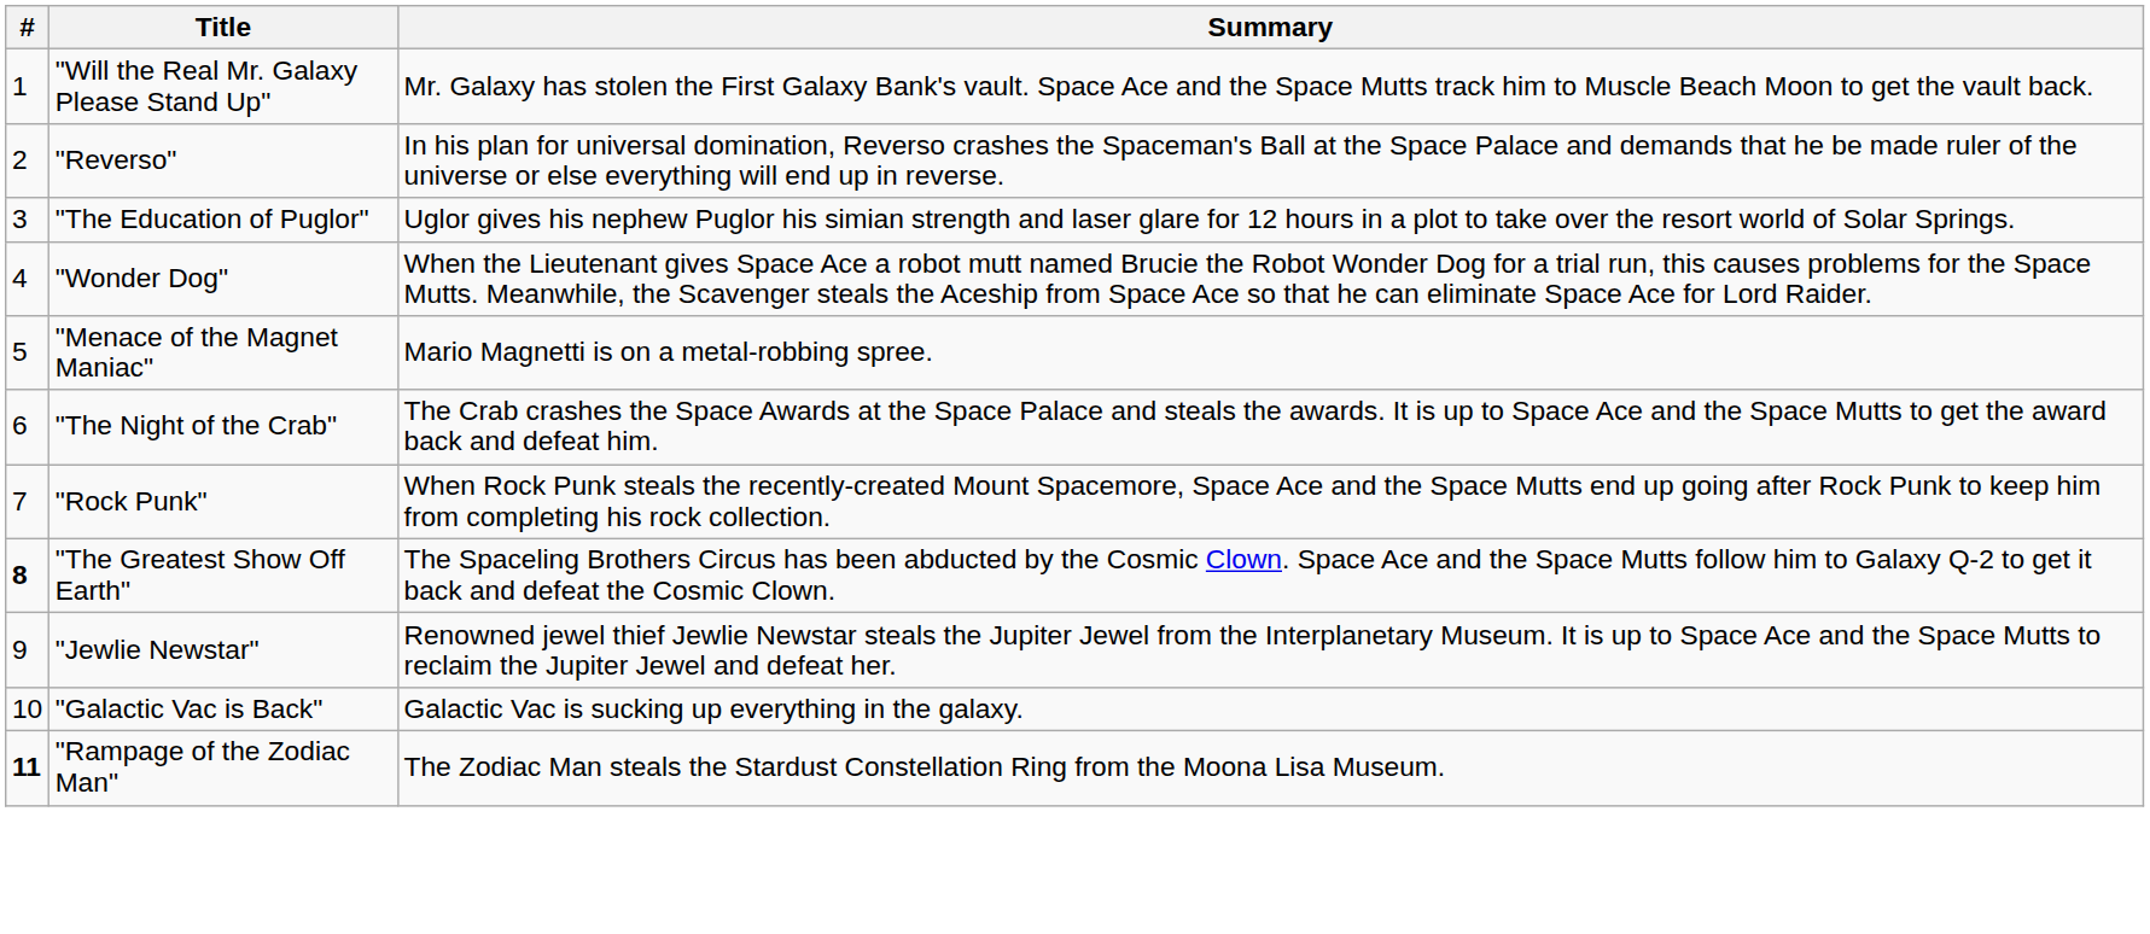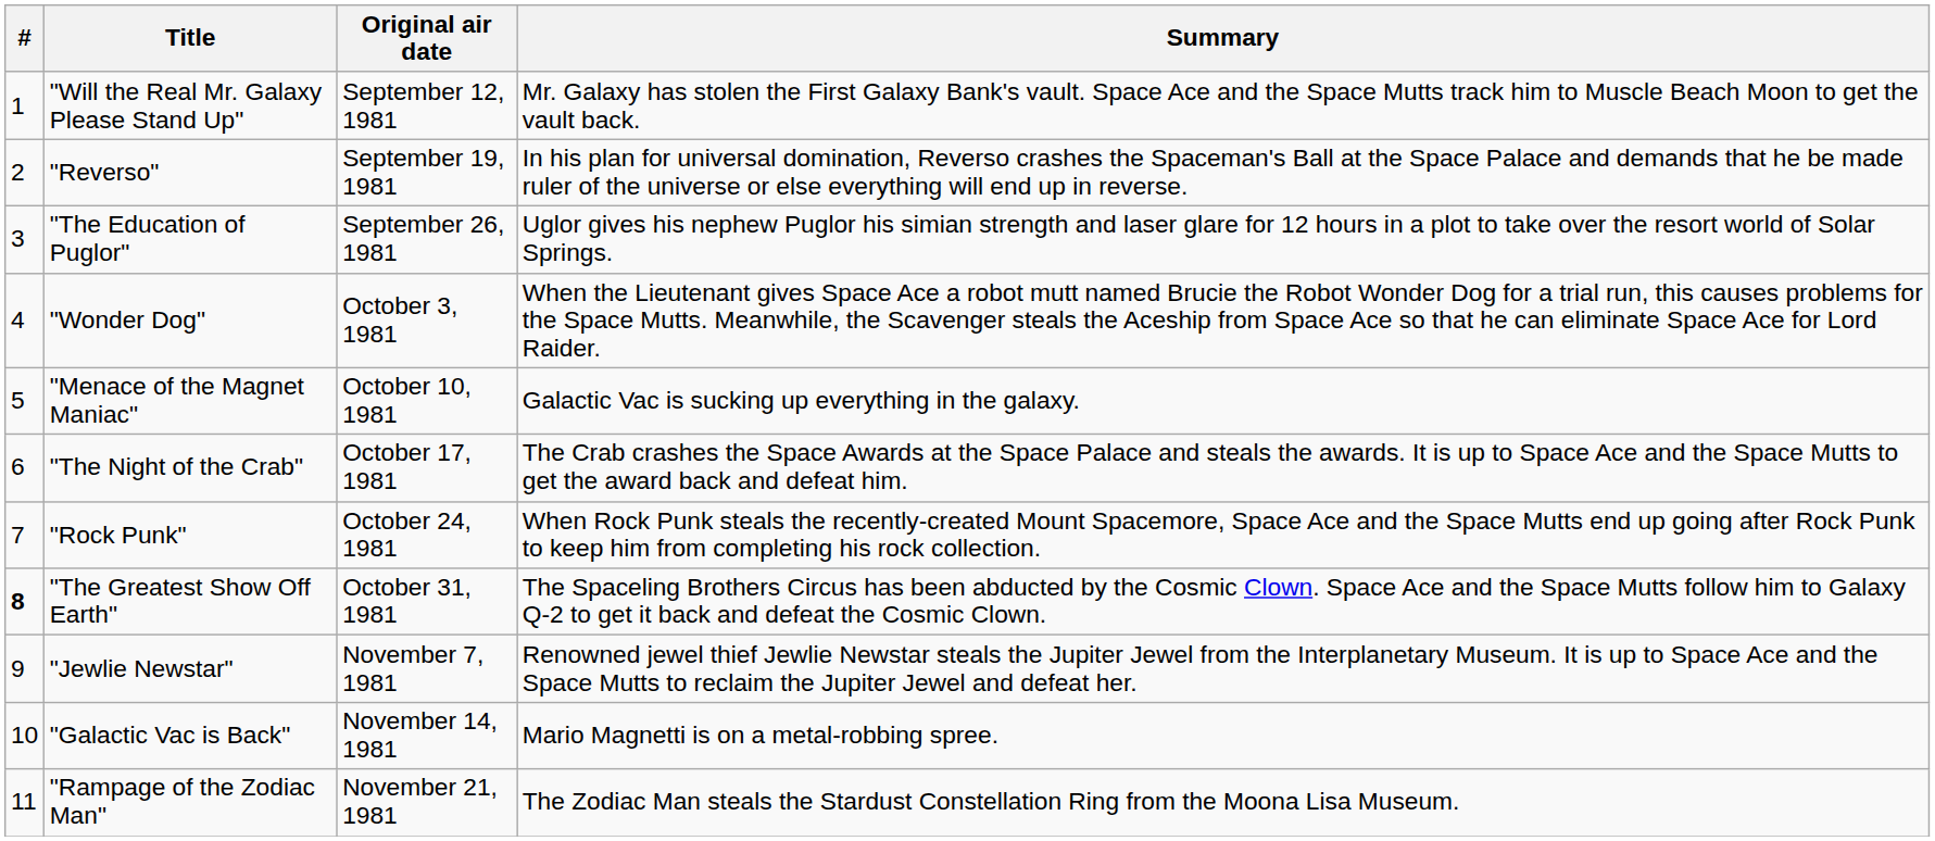+ column: Original air date | September 12, 1981 | September 19, 1981 | September 26, 1981 | October 3, 1981 | October 10, 1981 | October 17, 1981 | October 24, 1981 | October 31, 1981 | November 7, 1981 | November 14, 1981 | November 21, 1981
"Menace of the Magnet Maniac" | Summary: Mario Magnetti is on a metal-robbing spree. -> Galactic Vac is sucking up everything in the galaxy.
"Galactic Vac is Back" | Summary: Galactic Vac is sucking up everything in the galaxy. -> Mario Magnetti is on a metal-robbing spree.
"Rampage of the Zodiac Man" | #: bold -> normal
